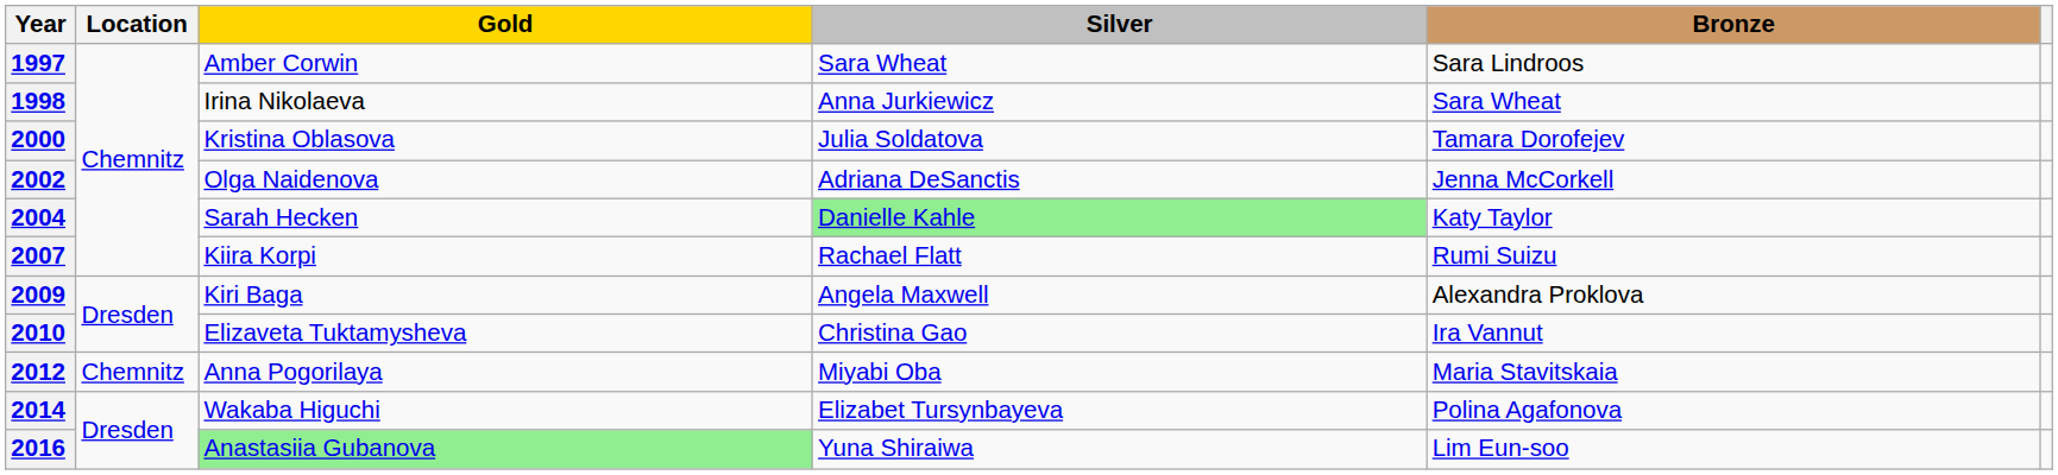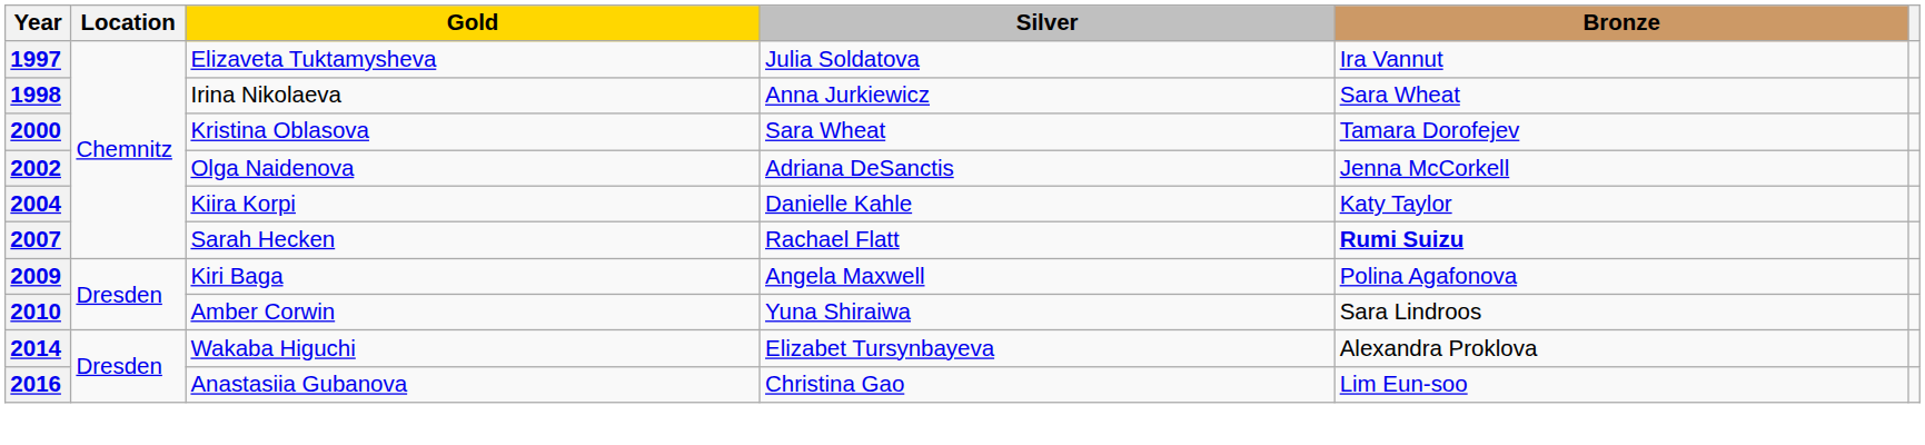1997 | Gold: Amber Corwin -> Elizaveta Tuktamysheva
1997 | Silver: Sara Wheat -> Julia Soldatova
1997 | Bronze: Sara Lindroos -> Ira Vannut
2000 | Silver: Julia Soldatova -> Sara Wheat
2004 | Gold: Sarah Hecken -> Kiira Korpi
2004 | Silver: lightgreen background -> no background
2007 | Gold: Kiira Korpi -> Sarah Hecken
2007 | Bronze: normal -> bold
2009 | Bronze: Alexandra Proklova -> Polina Agafonova
2010 | Gold: Elizaveta Tuktamysheva -> Amber Corwin
2010 | Silver: Christina Gao -> Yuna Shiraiwa
2010 | Bronze: Ira Vannut -> Sara Lindroos
- row: 2012 | Chemnitz | Anna Pogorilaya | Miyabi Oba | Maria Stavitskaia
2014 | Bronze: Polina Agafonova -> Alexandra Proklova
2016 | Gold: lightgreen background -> no background
2016 | Silver: Yuna Shiraiwa -> Christina Gao
